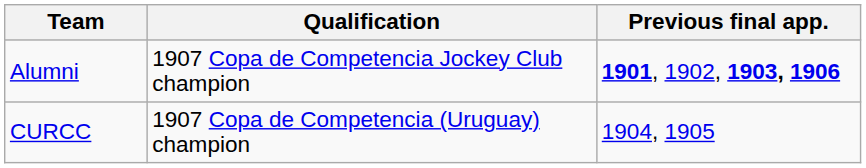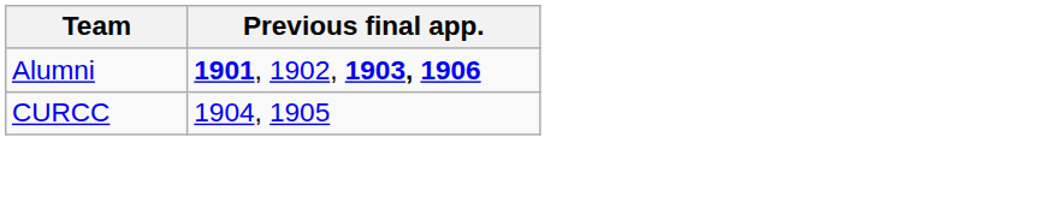- column: Qualification | 1907 Copa de Competencia Jockey Club champion | 1907 Copa de Competencia (Uruguay) champion
